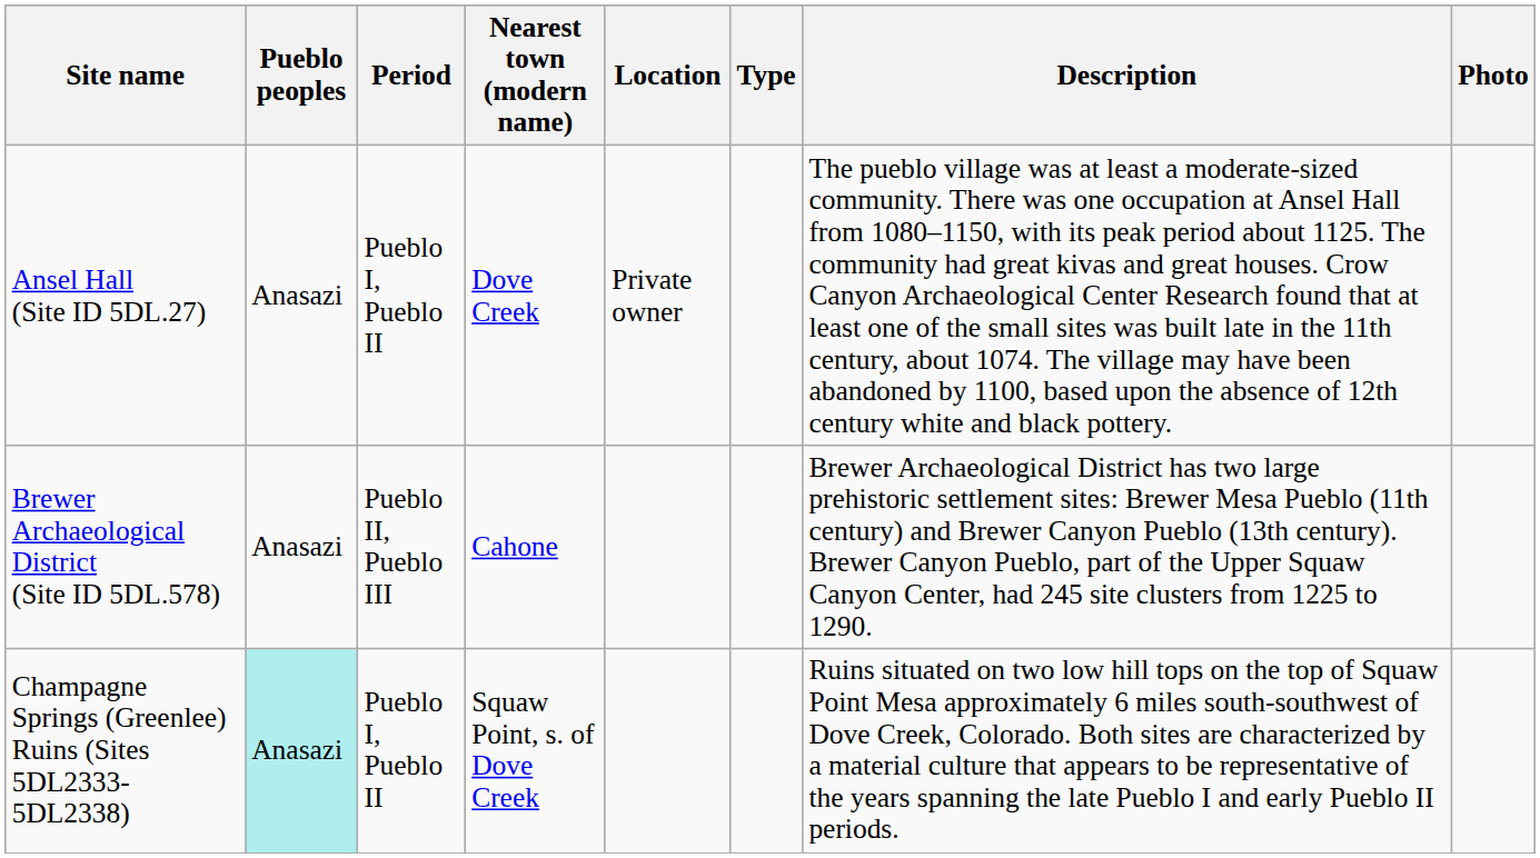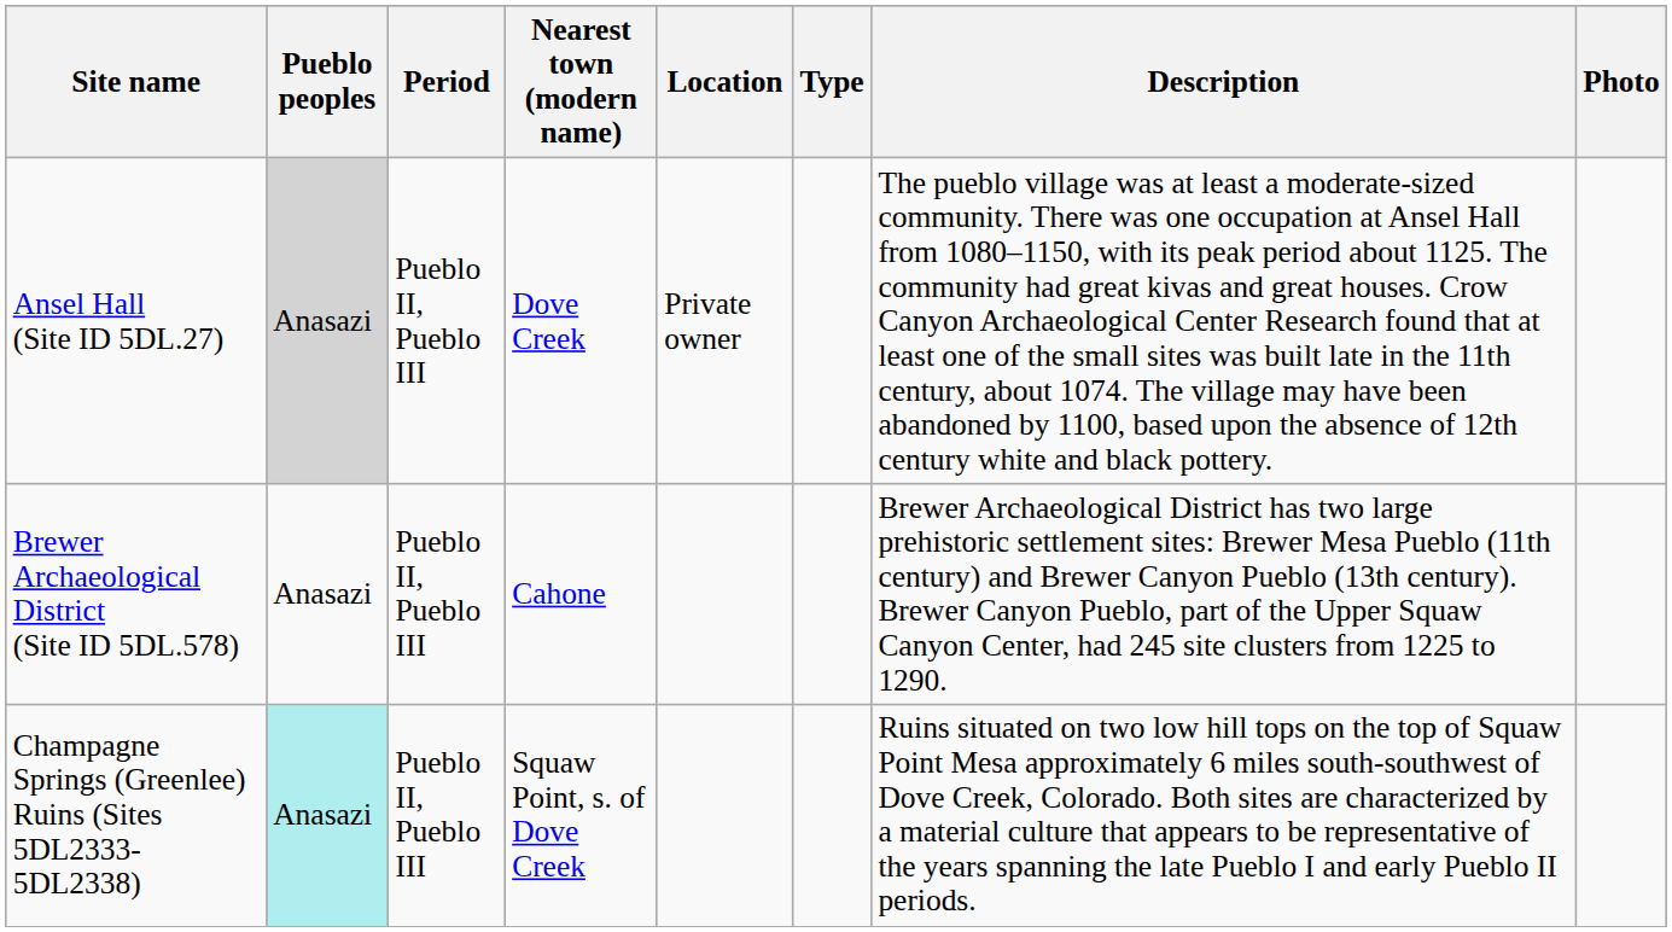Ansel Hall (Site ID 5DL.27) | Pueblo peoples: no background -> lightgrey background
Ansel Hall (Site ID 5DL.27) | Period: Pueblo I, Pueblo II -> Pueblo II, Pueblo III
Champagne Springs (Greenlee) Ruins (Sites 5DL2333-5DL2338) | Period: Pueblo I, Pueblo II -> Pueblo II, Pueblo III
